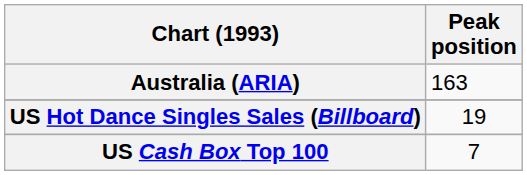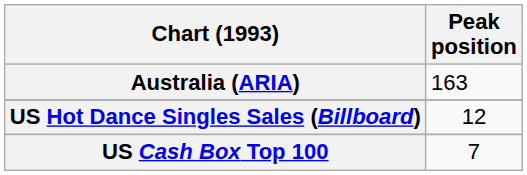US Hot Dance Singles Sales (Billboard) | Peak position: 19 -> 12
